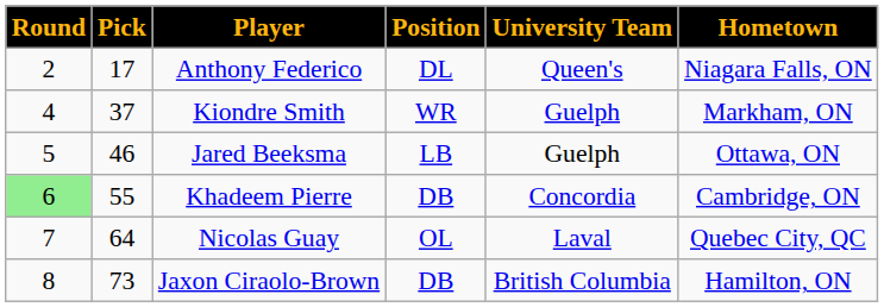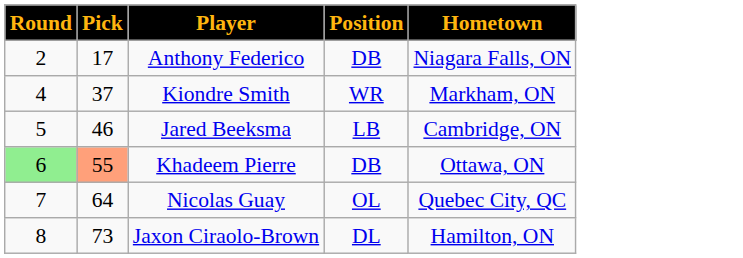- column: University Team | Queen's | Guelph | Guelph | Concordia | Laval | British Columbia
Anthony Federico | Position: DL -> DB
Jared Beeksma | Hometown: Ottawa, ON -> Cambridge, ON
Khadeem Pierre | Pick: no background -> lightsalmon background
Khadeem Pierre | Hometown: Cambridge, ON -> Ottawa, ON
Jaxon Ciraolo-Brown | Position: DB -> DL
